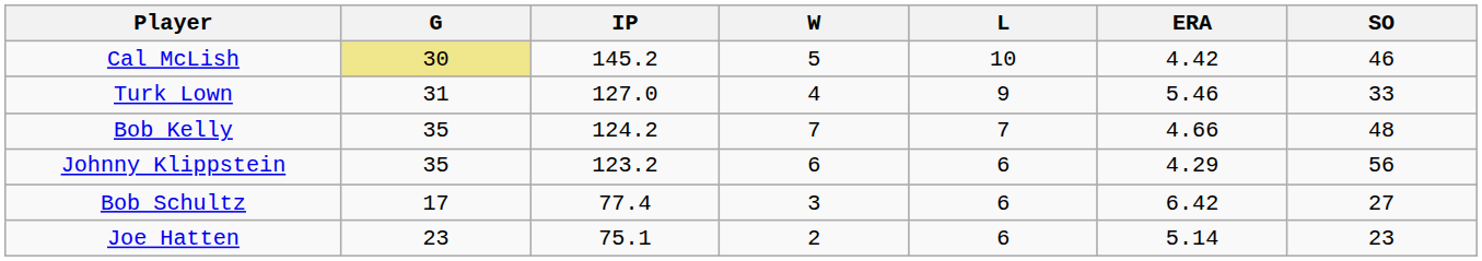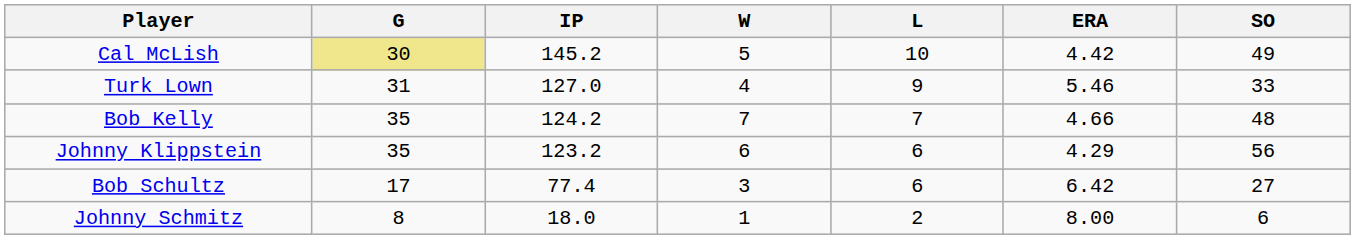Cal McLish | SO: 46 -> 49
- row: Joe Hatten | 23 | 75.1 | 2 | 6 | 5.14 | 23
+ row: Johnny Schmitz | 8 | 18.0 | 1 | 2 | 8.00 | 6
